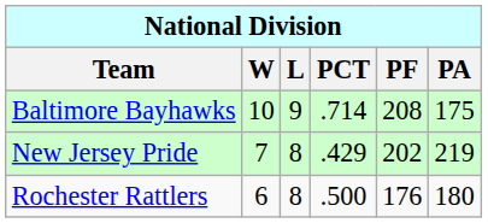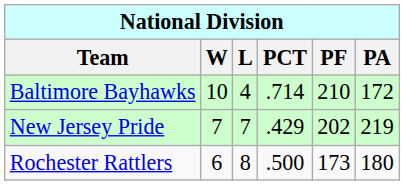Baltimore Bayhawks | L: 9 -> 4
Baltimore Bayhawks | PF: 208 -> 210
Baltimore Bayhawks | PA: 175 -> 172
New Jersey Pride | L: 8 -> 7
Rochester Rattlers | PF: 176 -> 173
